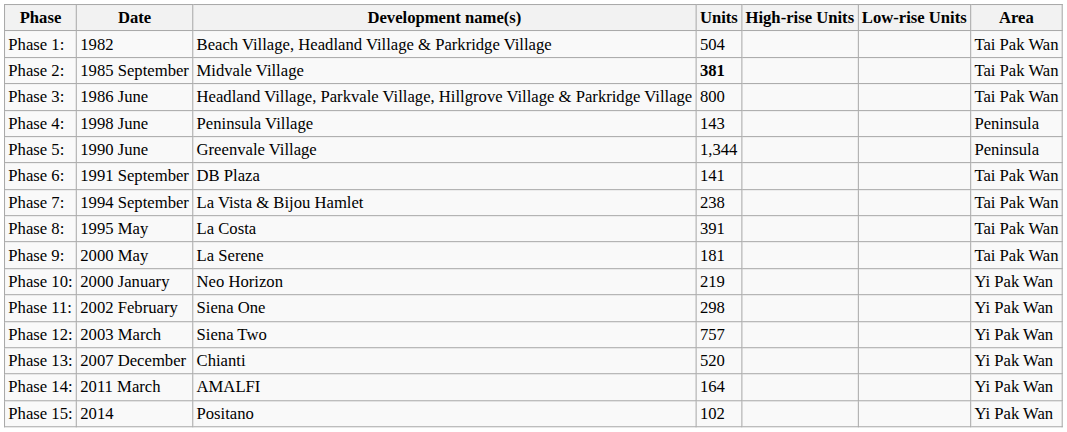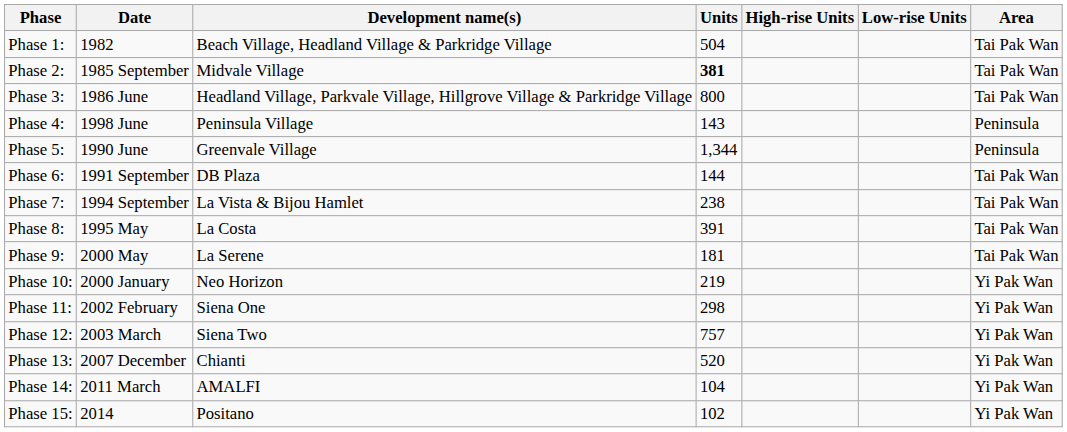Phase 6: | Units: 141 -> 144
Phase 14: | Units: 164 -> 104
